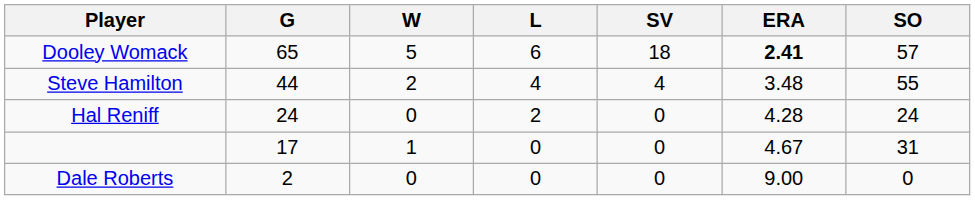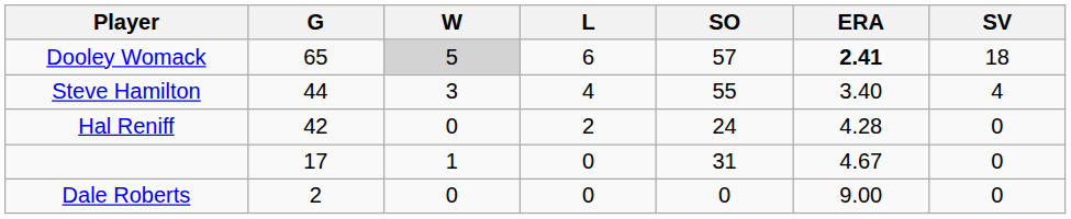columns swapped: SV <-> SO
Dooley Womack | W: no background -> lightgrey background
Steve Hamilton | W: 2 -> 3
Steve Hamilton | ERA: 3.48 -> 3.40
Hal Reniff | G: 24 -> 42
